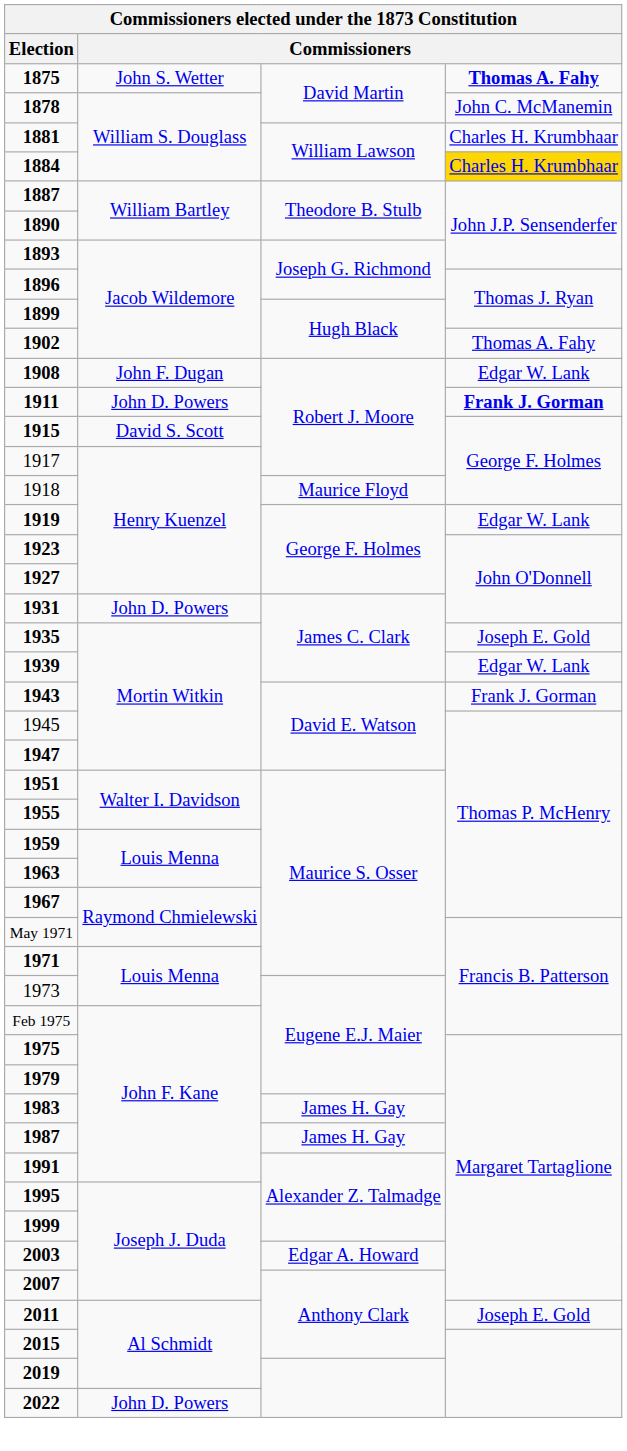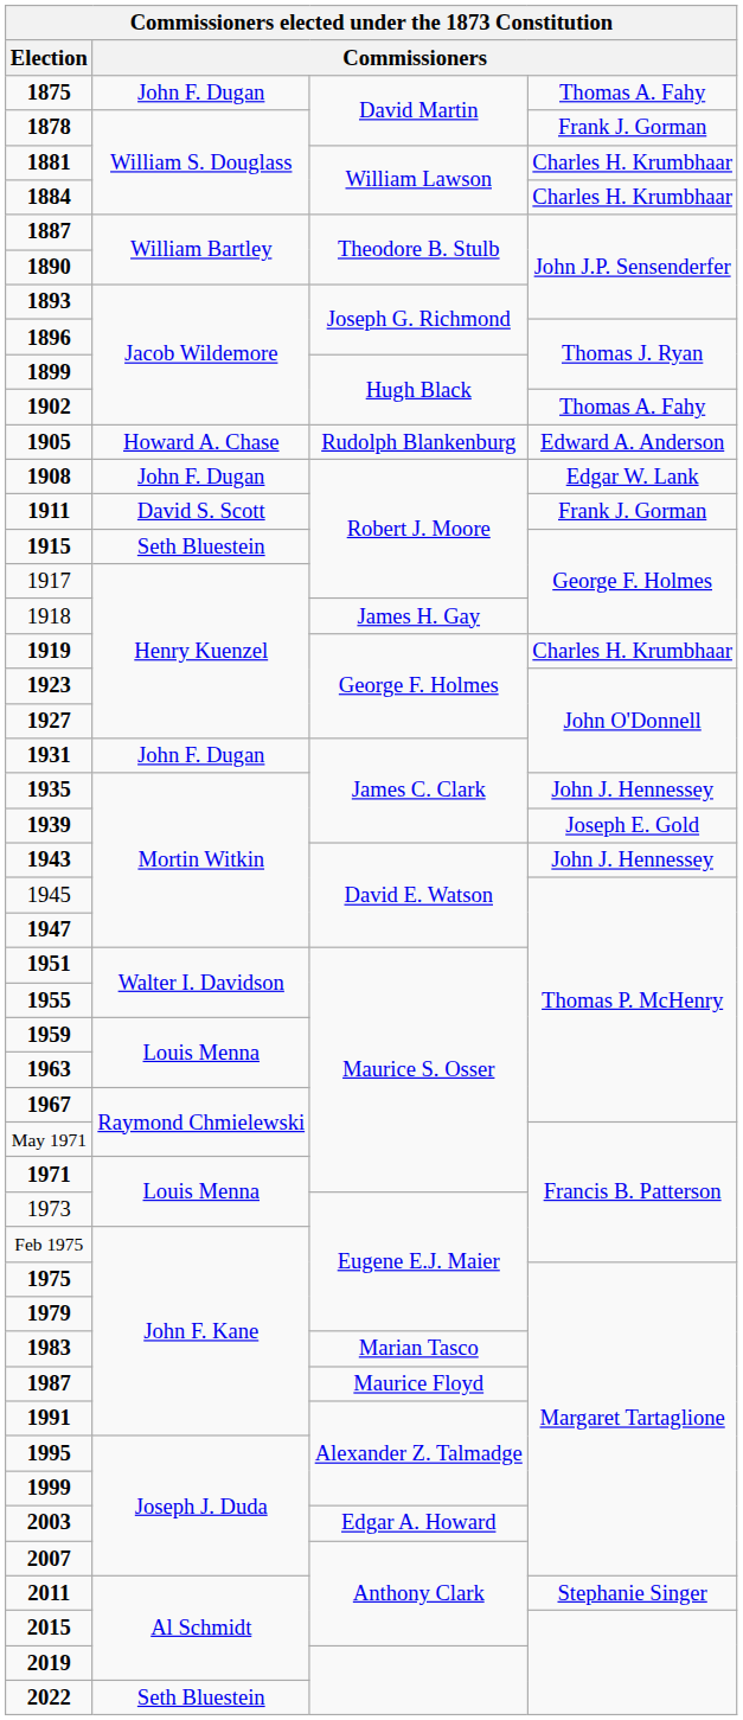1875 | column 2: John S. Wetter -> John F. Dugan
1875 | column 4: bold -> normal
1878 | column 4: John C. McManemin -> Frank J. Gorman
1884 | column 4: gold background -> no background
+ row: 1905 | Howard A. Chase | Rudolph Blankenburg | Edward A. Anderson
1911 | column 2: John D. Powers -> David S. Scott
1911 | column 4: bold -> normal
1915 | column 2: David S. Scott -> Seth Bluestein
1918 | column 3: Maurice Floyd -> James H. Gay
1919 | column 4: Edgar W. Lank -> Charles H. Krumbhaar
1931 | column 2: John D. Powers -> John F. Dugan
1935 | column 4: Joseph E. Gold -> John J. Hennessey
1939 | column 4: Edgar W. Lank -> Joseph E. Gold
1943 | column 4: Frank J. Gorman -> John J. Hennessey
1983 | column 3: James H. Gay -> Marian Tasco
1987 | column 3: James H. Gay -> Maurice Floyd
2011 | column 4: Joseph E. Gold -> Stephanie Singer
2022 | column 2: John D. Powers -> Seth Bluestein
